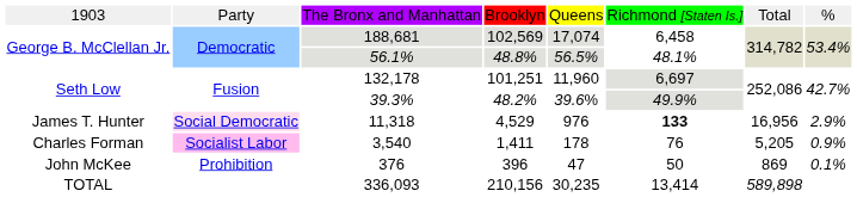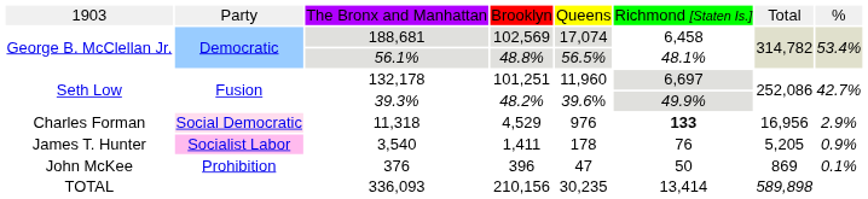11,318 | column 1: James T. Hunter -> Charles Forman
3,540 | column 1: Charles Forman -> James T. Hunter
